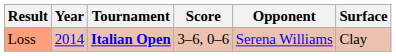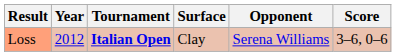columns swapped: Surface <-> Score
Loss | Year: 2014 -> 2012
